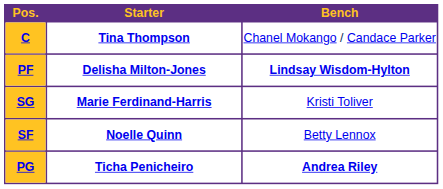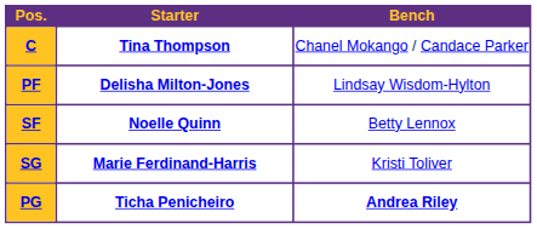PF | Bench: bold -> normal
rows swapped: SF <-> SG
